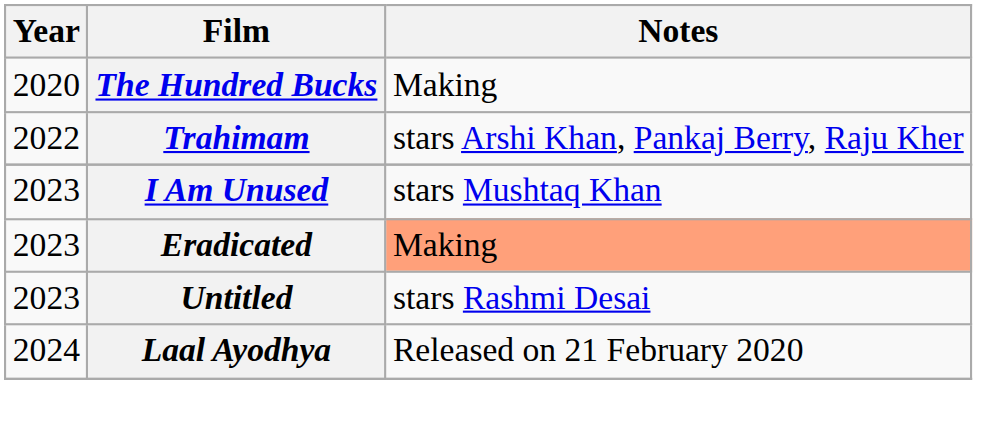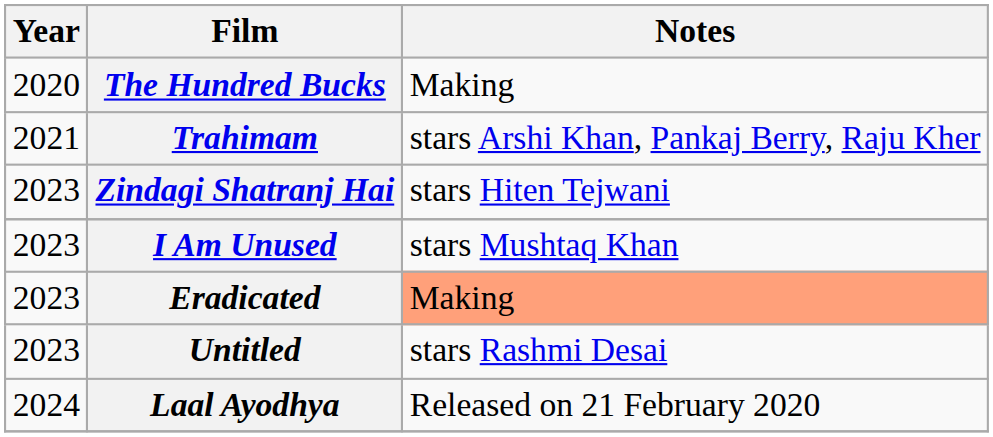Trahimam | Year: 2022 -> 2021
+ row: 2023 | Zindagi Shatranj Hai | stars Hiten Tejwani
